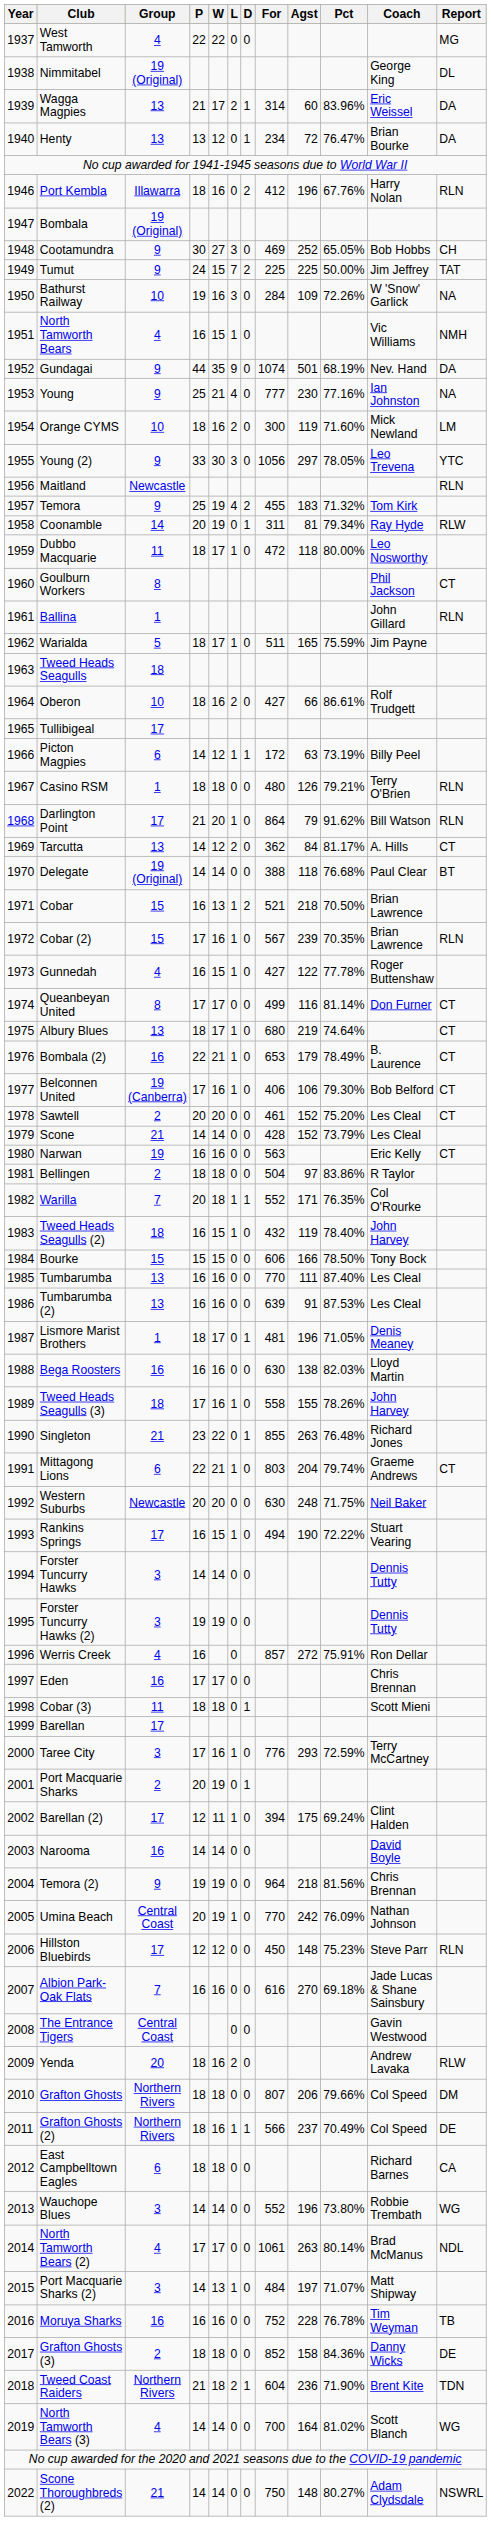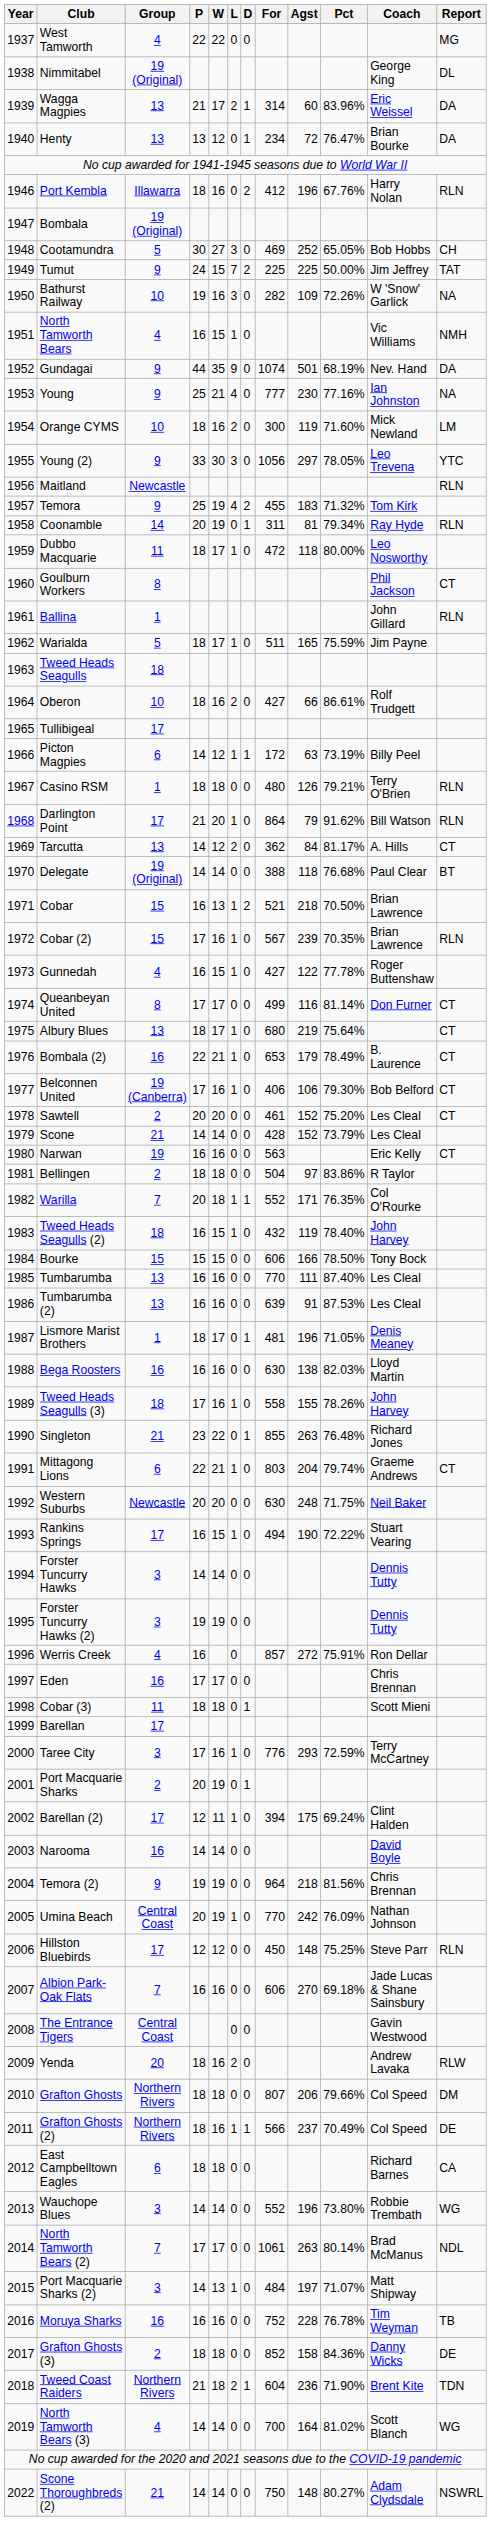Cootamundra | Group: 9 -> 5
Bathurst Railway | For: 284 -> 282
Coonamble | Report: RLW -> RLN
Albury Blues | Pct: 74.64% -> 75.64%
Hillston Bluebirds | Pct: 75.23% -> 75.25%
Albion Park-Oak Flats | For: 616 -> 606
North Tamworth Bears (2) | Group: 4 -> 7
